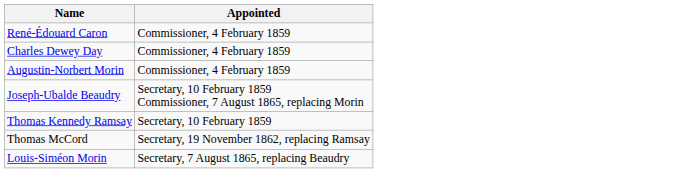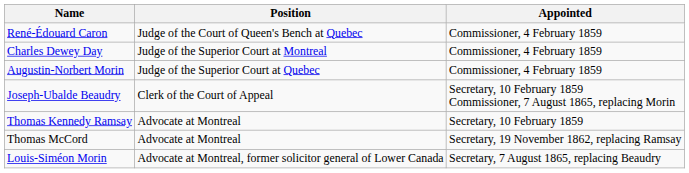+ column: Position | Judge of the Court of Queen's Bench at Quebec | Judge of the Superior Court at Montreal | Judge of the Superior Court at Quebec | Clerk of the Court of Appeal | Advocate at Montreal | Advocate at Montreal | Advocate at Montreal, former solicitor general of Lower Canada
